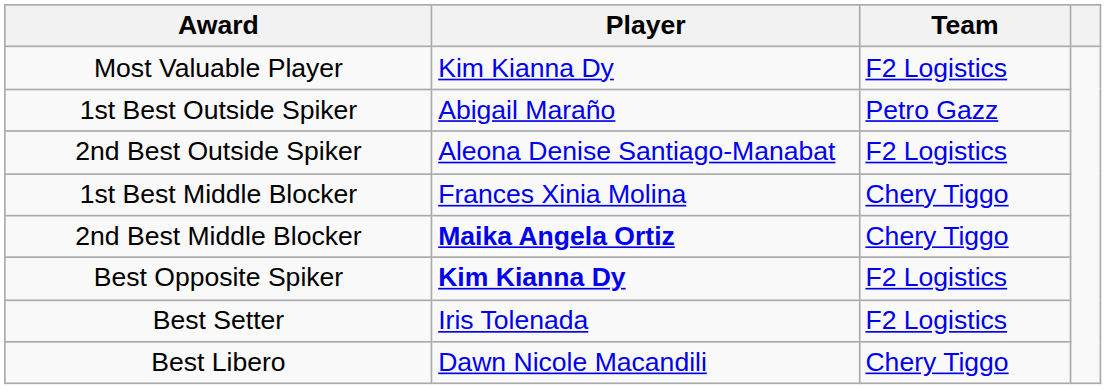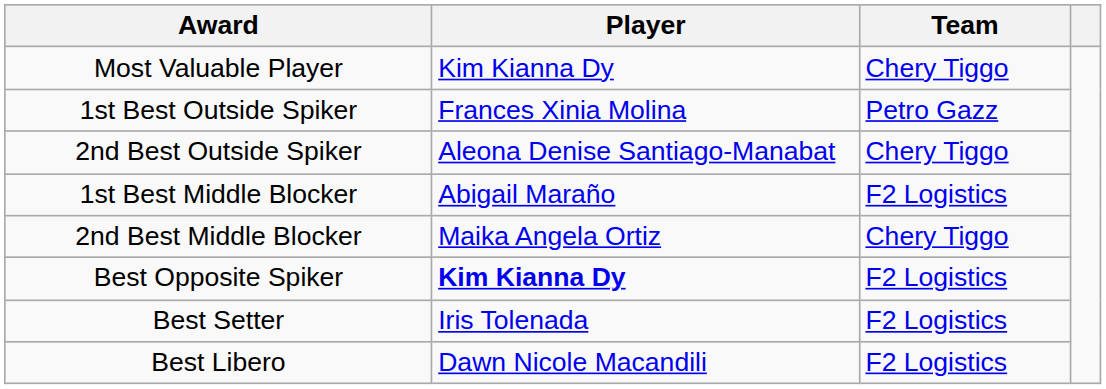Most Valuable Player | Team: F2 Logistics -> Chery Tiggo
1st Best Outside Spiker | Player: Abigail Maraño -> Frances Xinia Molina
2nd Best Outside Spiker | Team: F2 Logistics -> Chery Tiggo
1st Best Middle Blocker | Player: Frances Xinia Molina -> Abigail Maraño
1st Best Middle Blocker | Team: Chery Tiggo -> F2 Logistics
2nd Best Middle Blocker | Player: bold -> normal
Best Libero | Team: Chery Tiggo -> F2 Logistics
